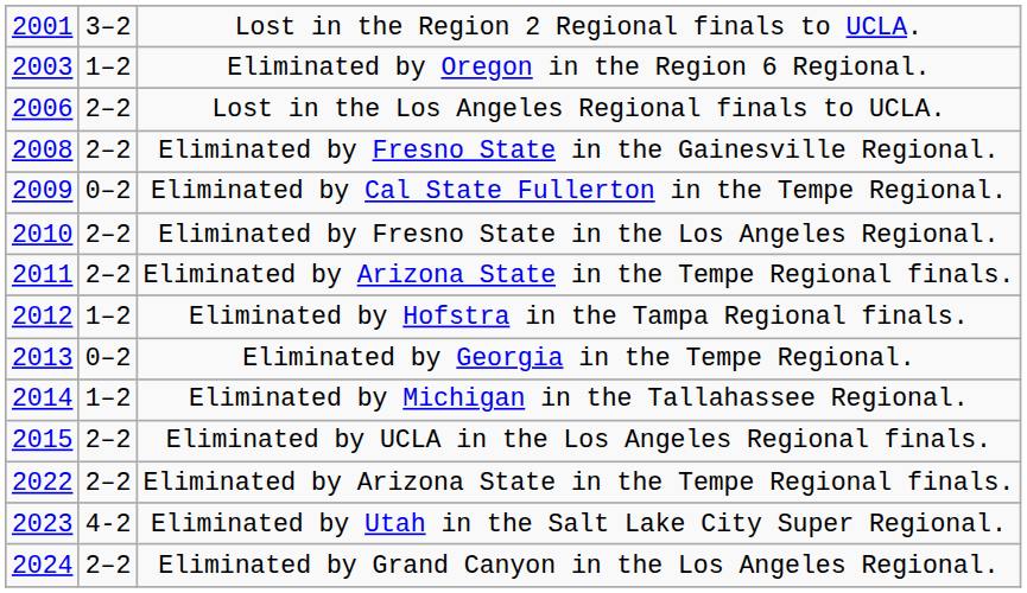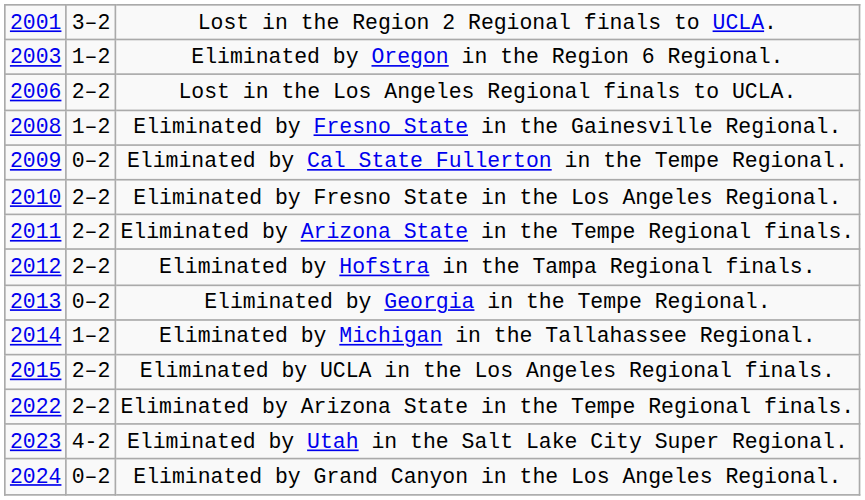Eliminated by Fresno State in the Gainesville Regional. | column 2: 2–2 -> 1–2
Eliminated by Hofstra in the Tampa Regional finals. | column 2: 1–2 -> 2–2
Eliminated by Grand Canyon in the Los Angeles Regional. | column 2: 2–2 -> 0–2
